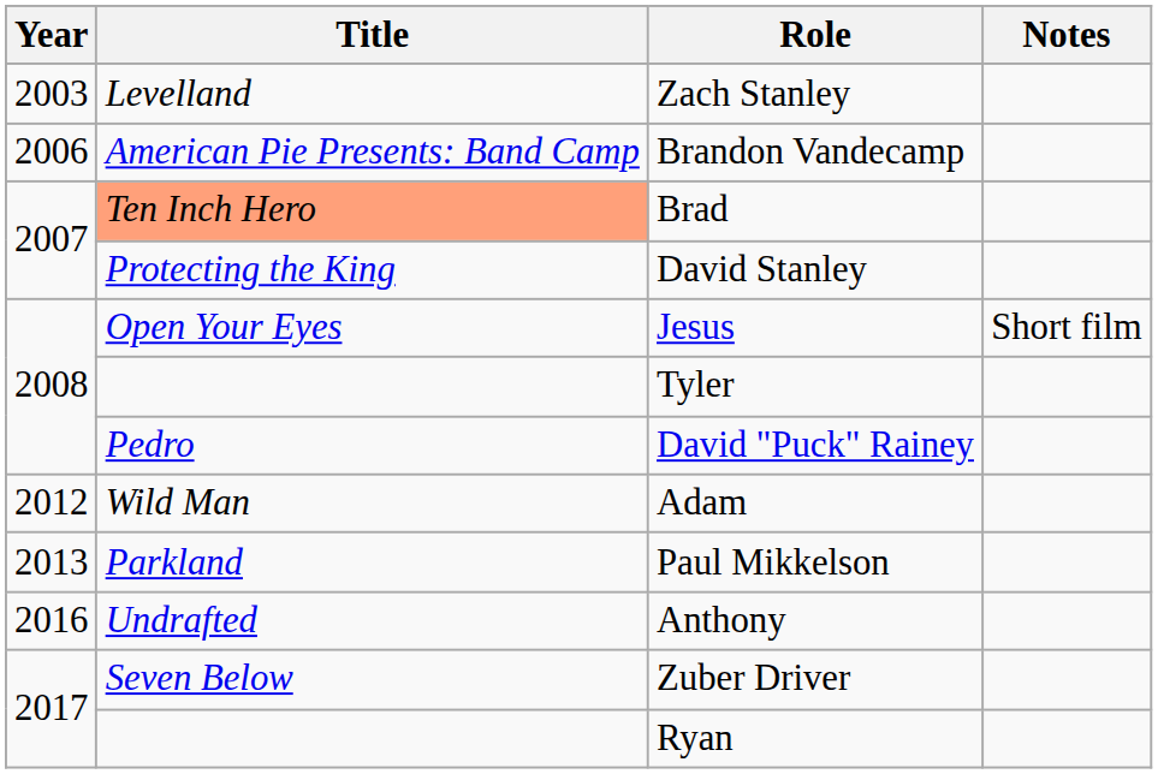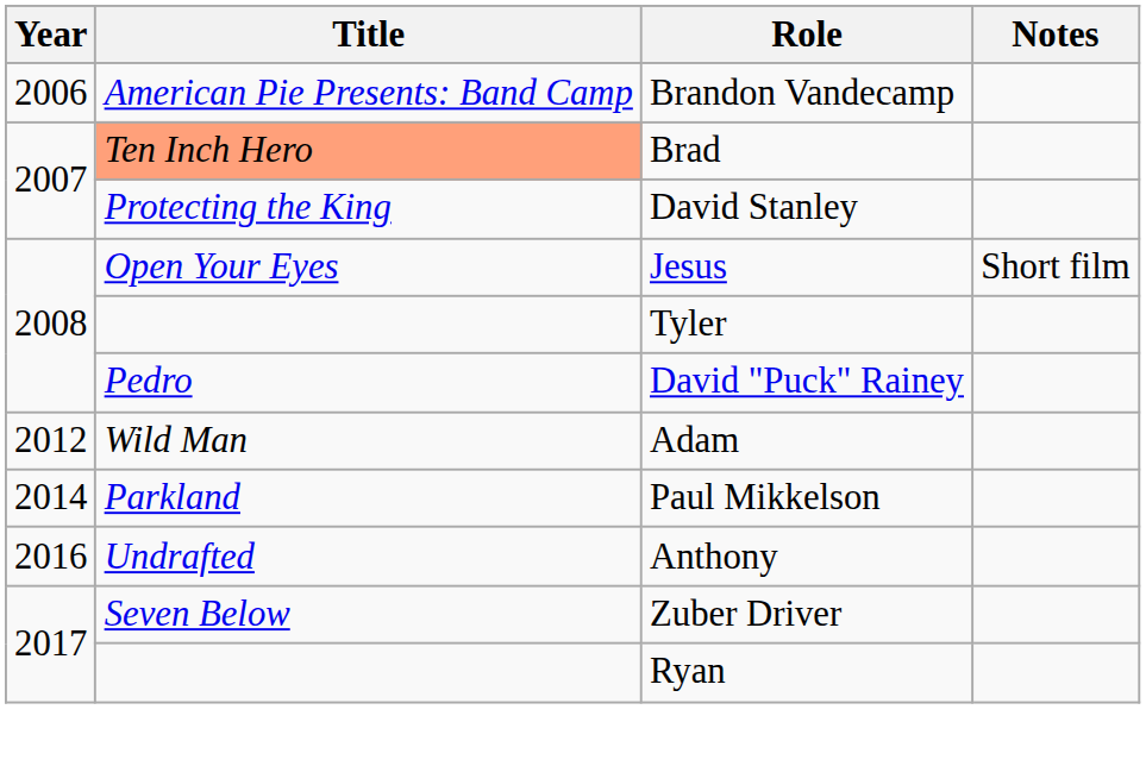- row: 2003 | Levelland | Zach Stanley
Paul Mikkelson | Year: 2013 -> 2014
